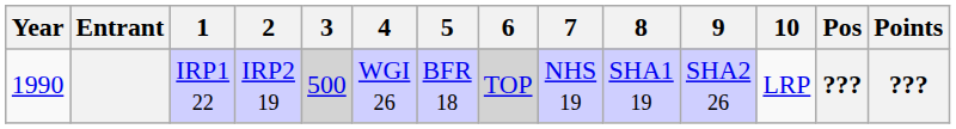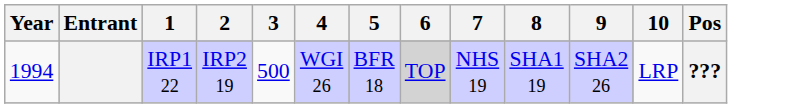- column: Points | ???
IRP1 22 | Year: 1990 -> 1994
IRP1 22 | 3: lightgrey background -> no background
